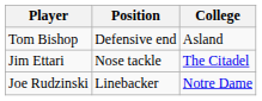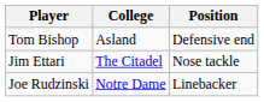columns swapped: Position <-> College
